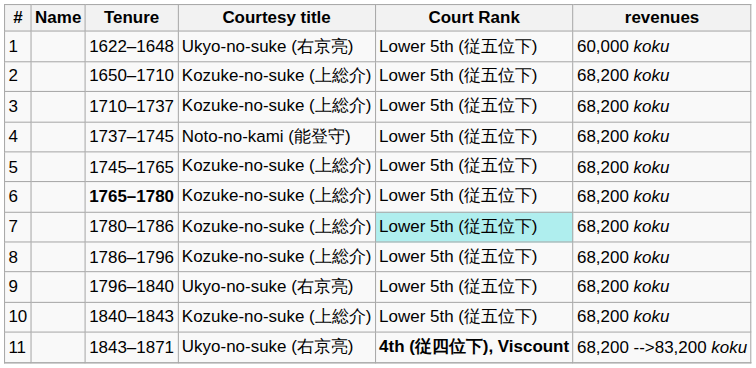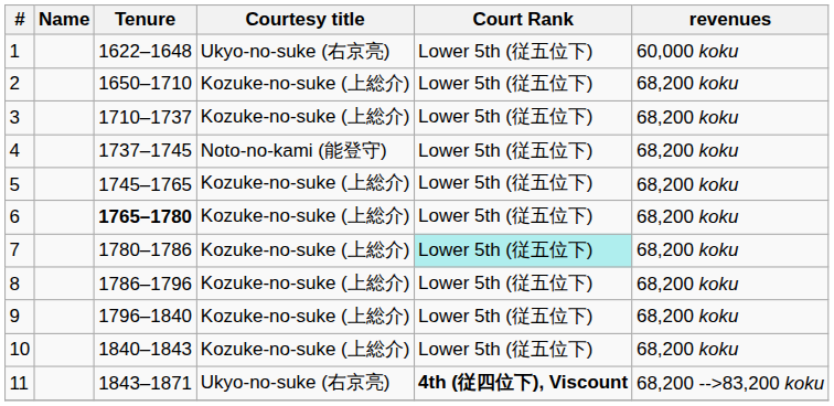9 | Courtesy title: Ukyo-no-suke (右京亮) -> Kozuke-no-suke (上総介)
